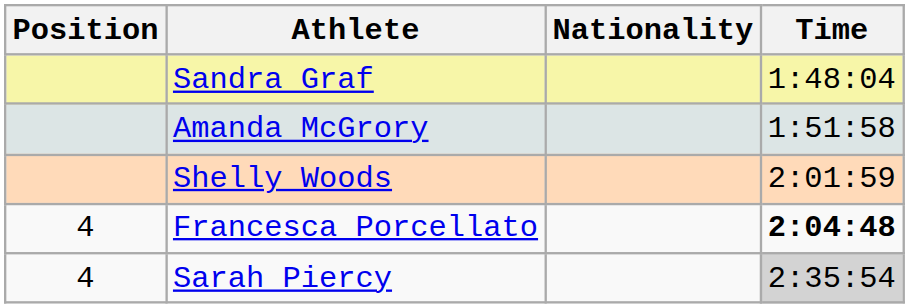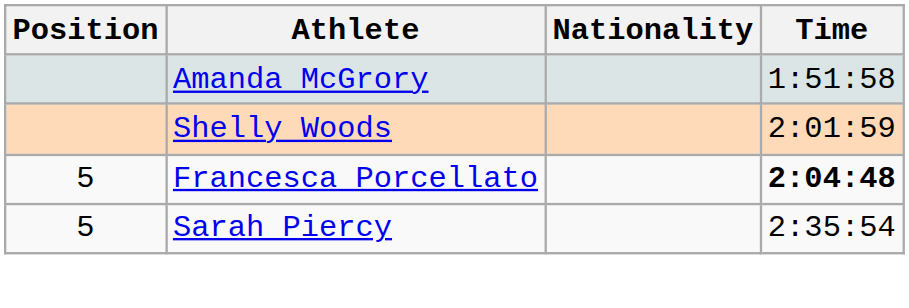- row: Sandra Graf | 1:48:04
Francesca Porcellato | Position: 4 -> 5
Sarah Piercy | Position: 4 -> 5
Sarah Piercy | Time: lightgrey background -> no background
